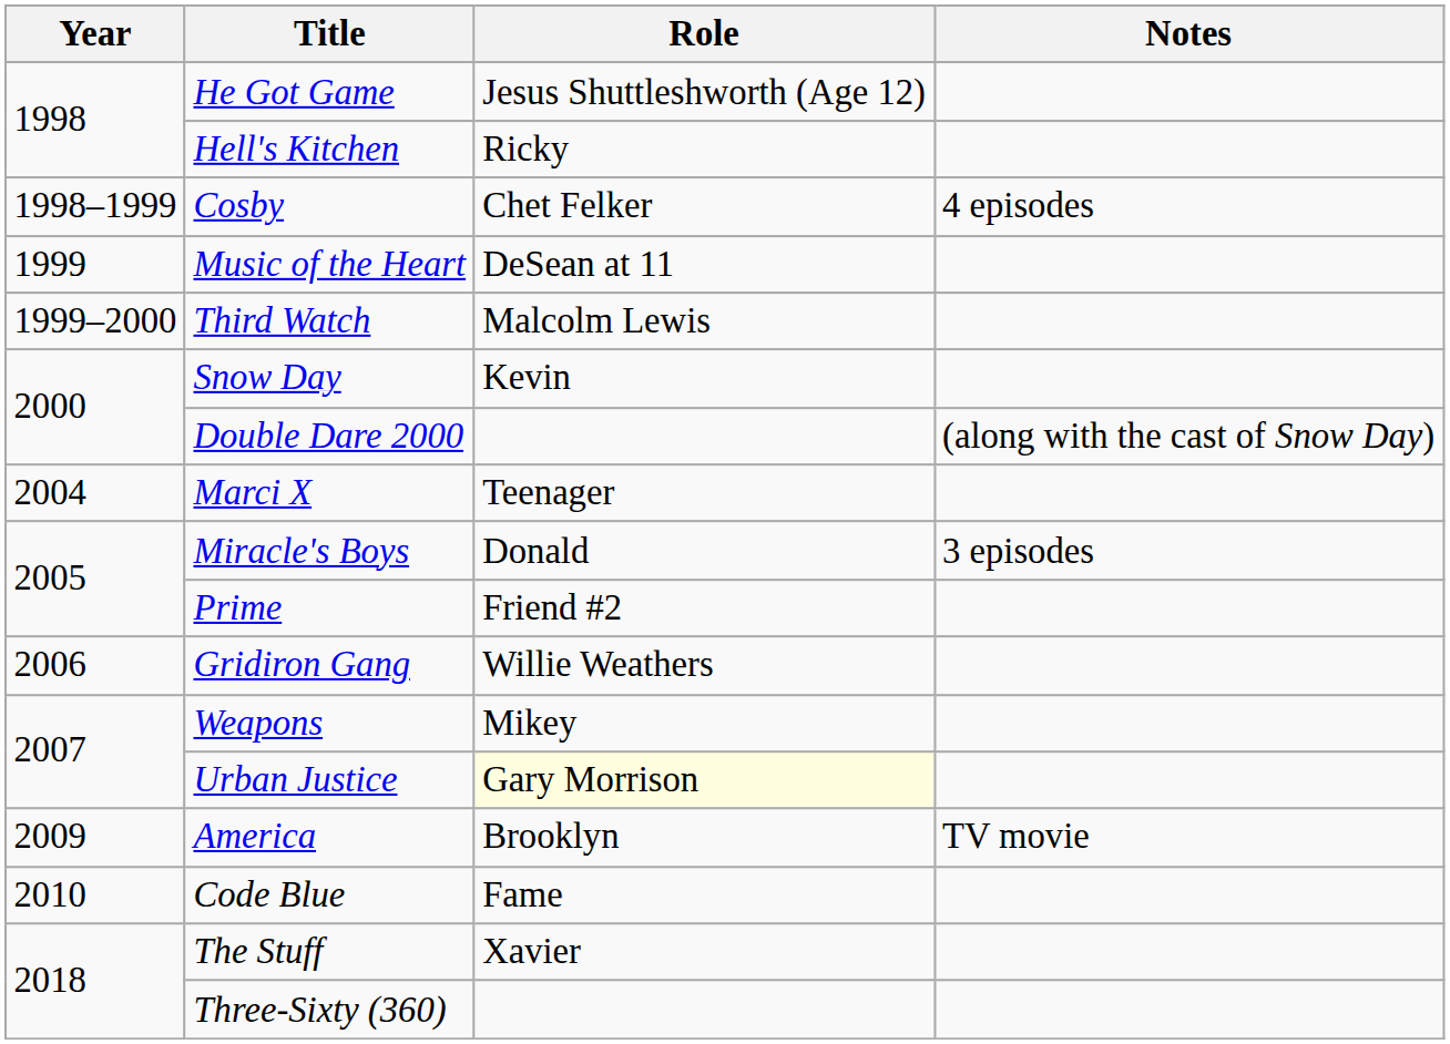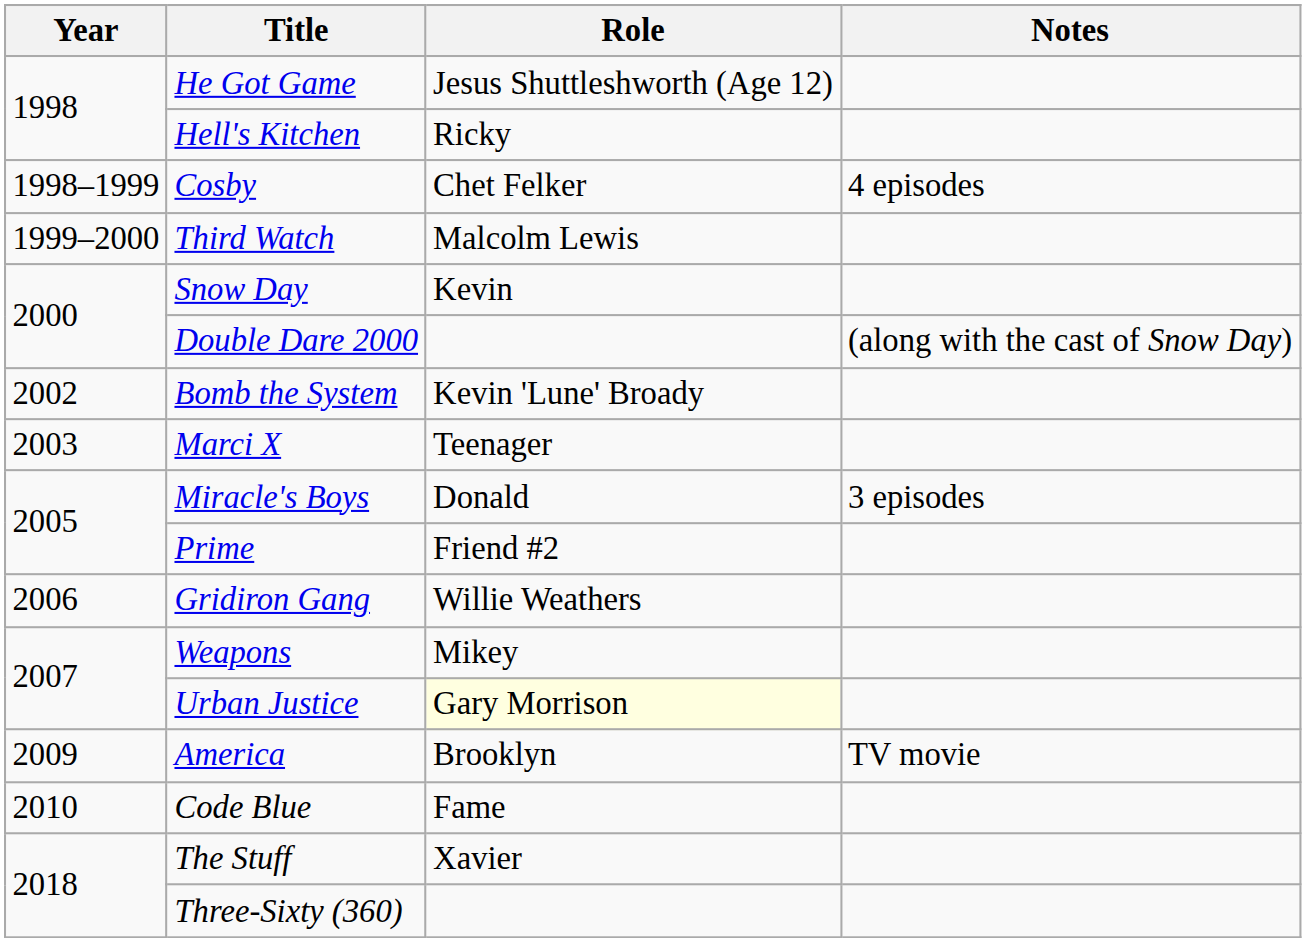- row: 1999 | Music of the Heart | DeSean at 11
+ row: 2002 | Bomb the System | Kevin 'Lune' Broady
Marci X | Year: 2004 -> 2003
